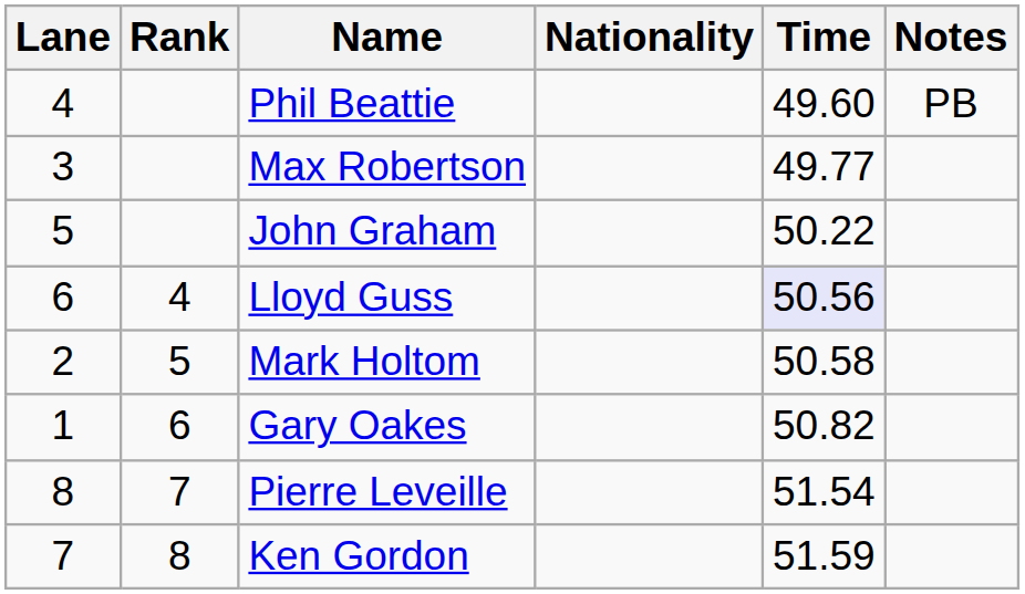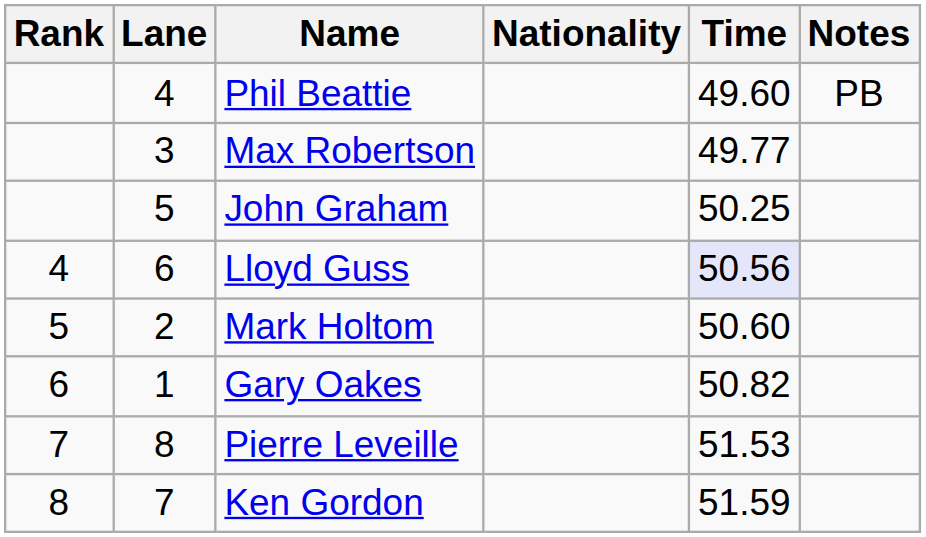columns swapped: Rank <-> Lane
John Graham | Time: 50.22 -> 50.25
Mark Holtom | Time: 50.58 -> 50.60
Pierre Leveille | Time: 51.54 -> 51.53
